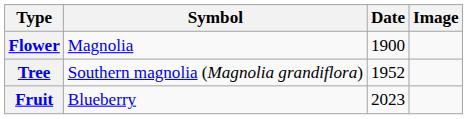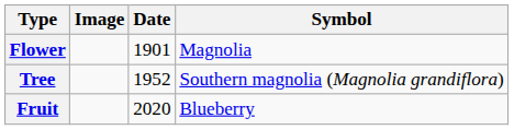columns swapped: Symbol <-> Image
Flower | Date: 1900 -> 1901
Fruit | Date: 2023 -> 2020
